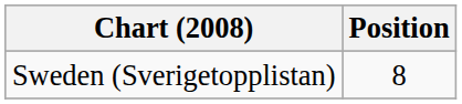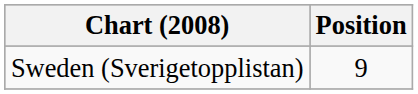Sweden (Sverigetopplistan) | Position: 8 -> 9
